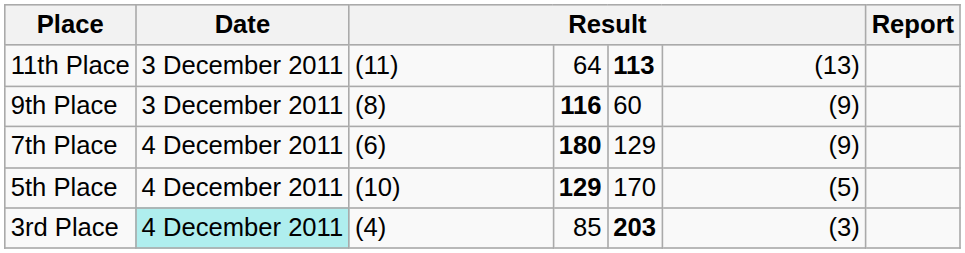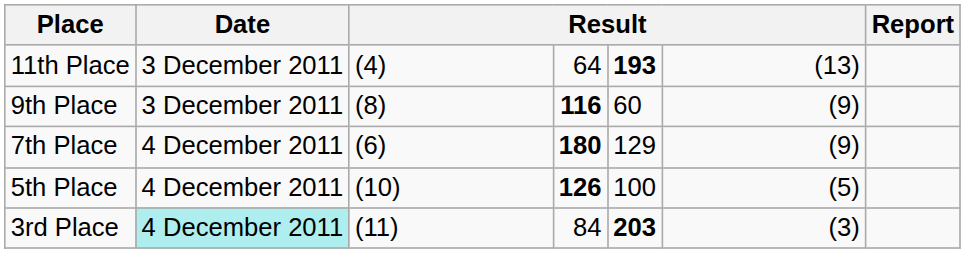11th Place | column 3: (11) -> (4)
11th Place | column 5: 113 -> 193
5th Place | column 4: 129 -> 126
5th Place | column 5: 170 -> 100
3rd Place | column 3: (4) -> (11)
3rd Place | column 4: 85 -> 84
